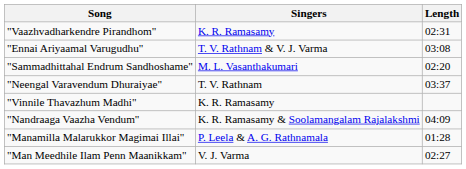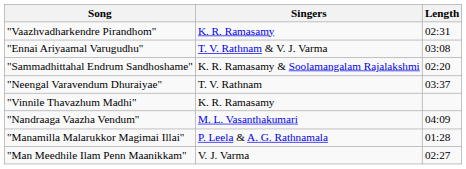"Sammadhittahal Endrum Sandhoshame" | Singers: M. L. Vasanthakumari -> K. R. Ramasamy & Soolamangalam Rajalakshmi
"Nandraaga Vaazha Vendum" | Singers: K. R. Ramasamy & Soolamangalam Rajalakshmi -> M. L. Vasanthakumari
